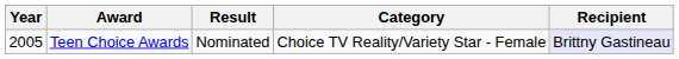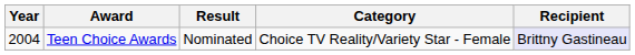Teen Choice Awards | Year: 2005 -> 2004
